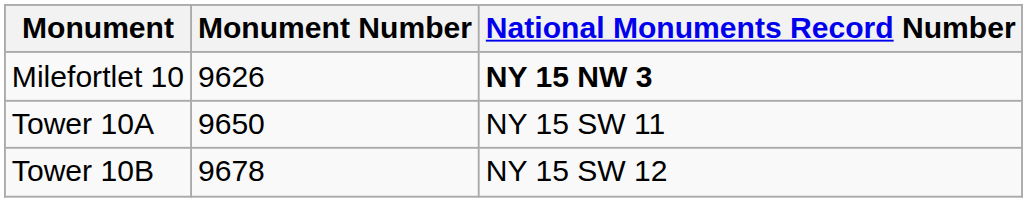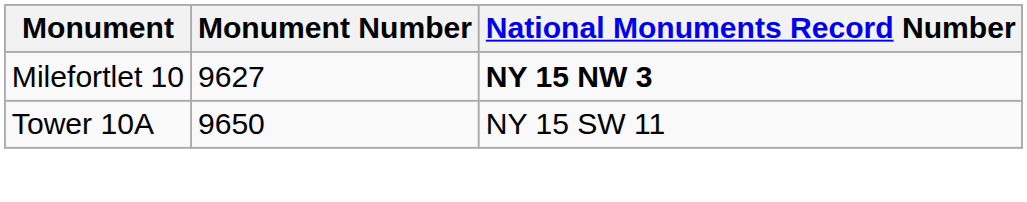Milefortlet 10 | Monument Number: 9626 -> 9627
- row: Tower 10B | 9678 | NY 15 SW 12
